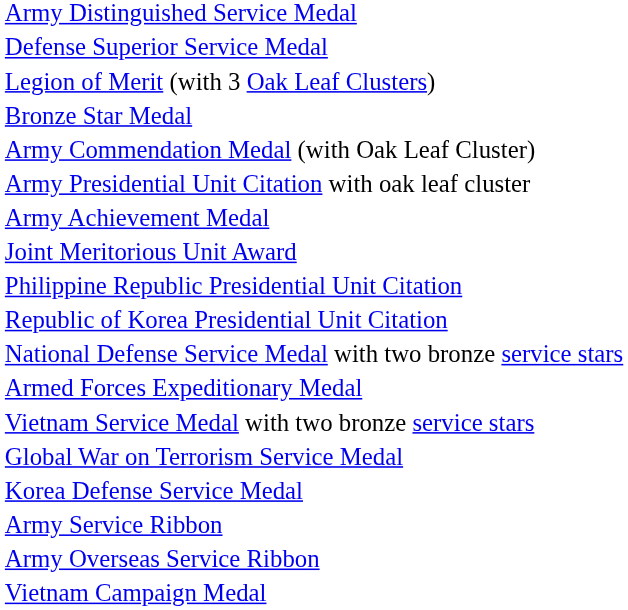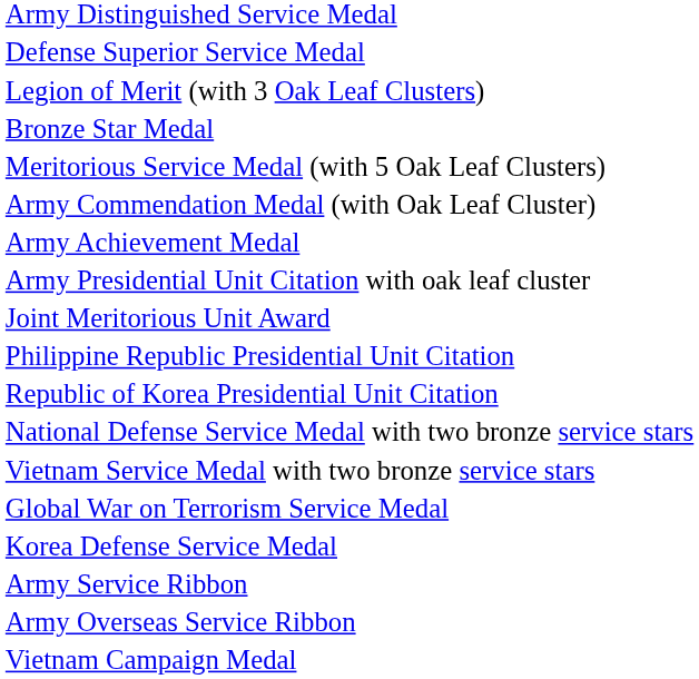+ row: Meritorious Service Medal (with 5 Oak Leaf Clusters)
rows swapped: Army Achievement Medal <-> Army Presidential Unit Citation with oak leaf cluster
- row: Armed Forces Expeditionary Medal
